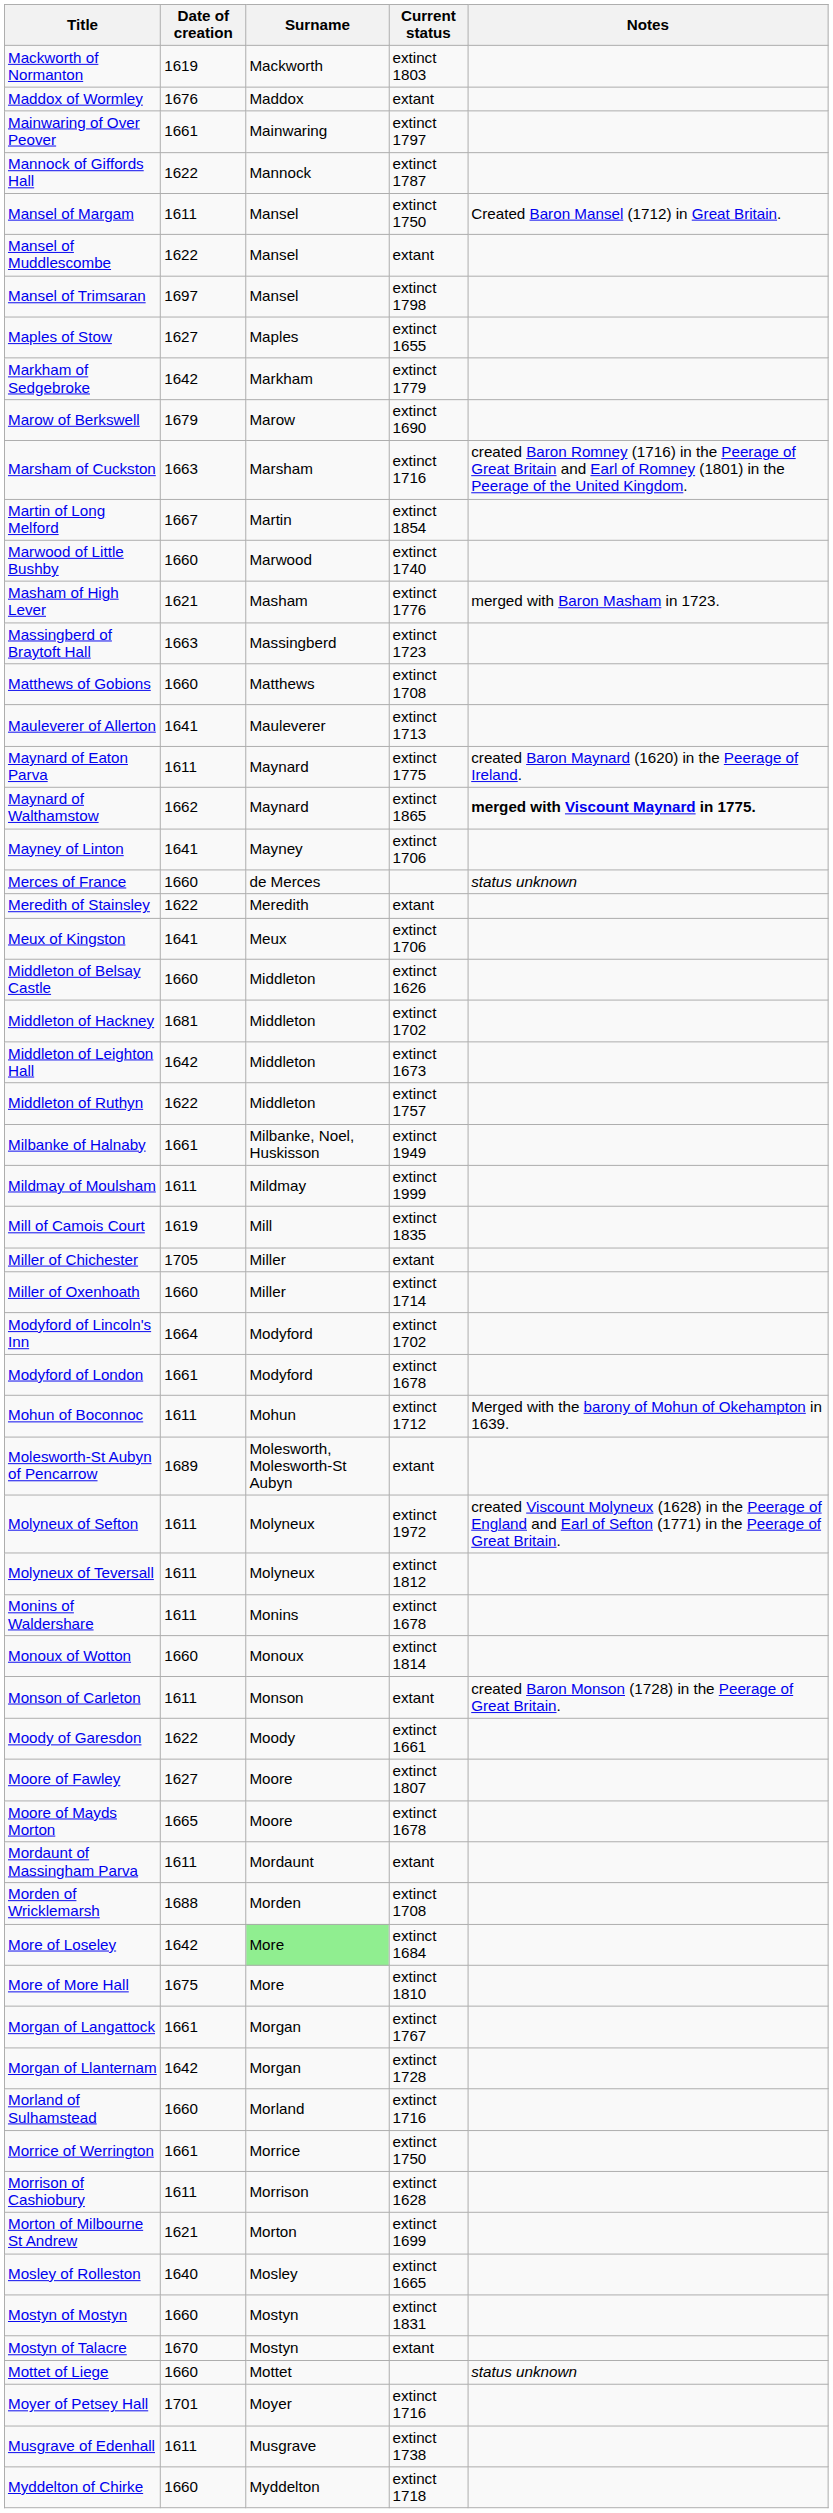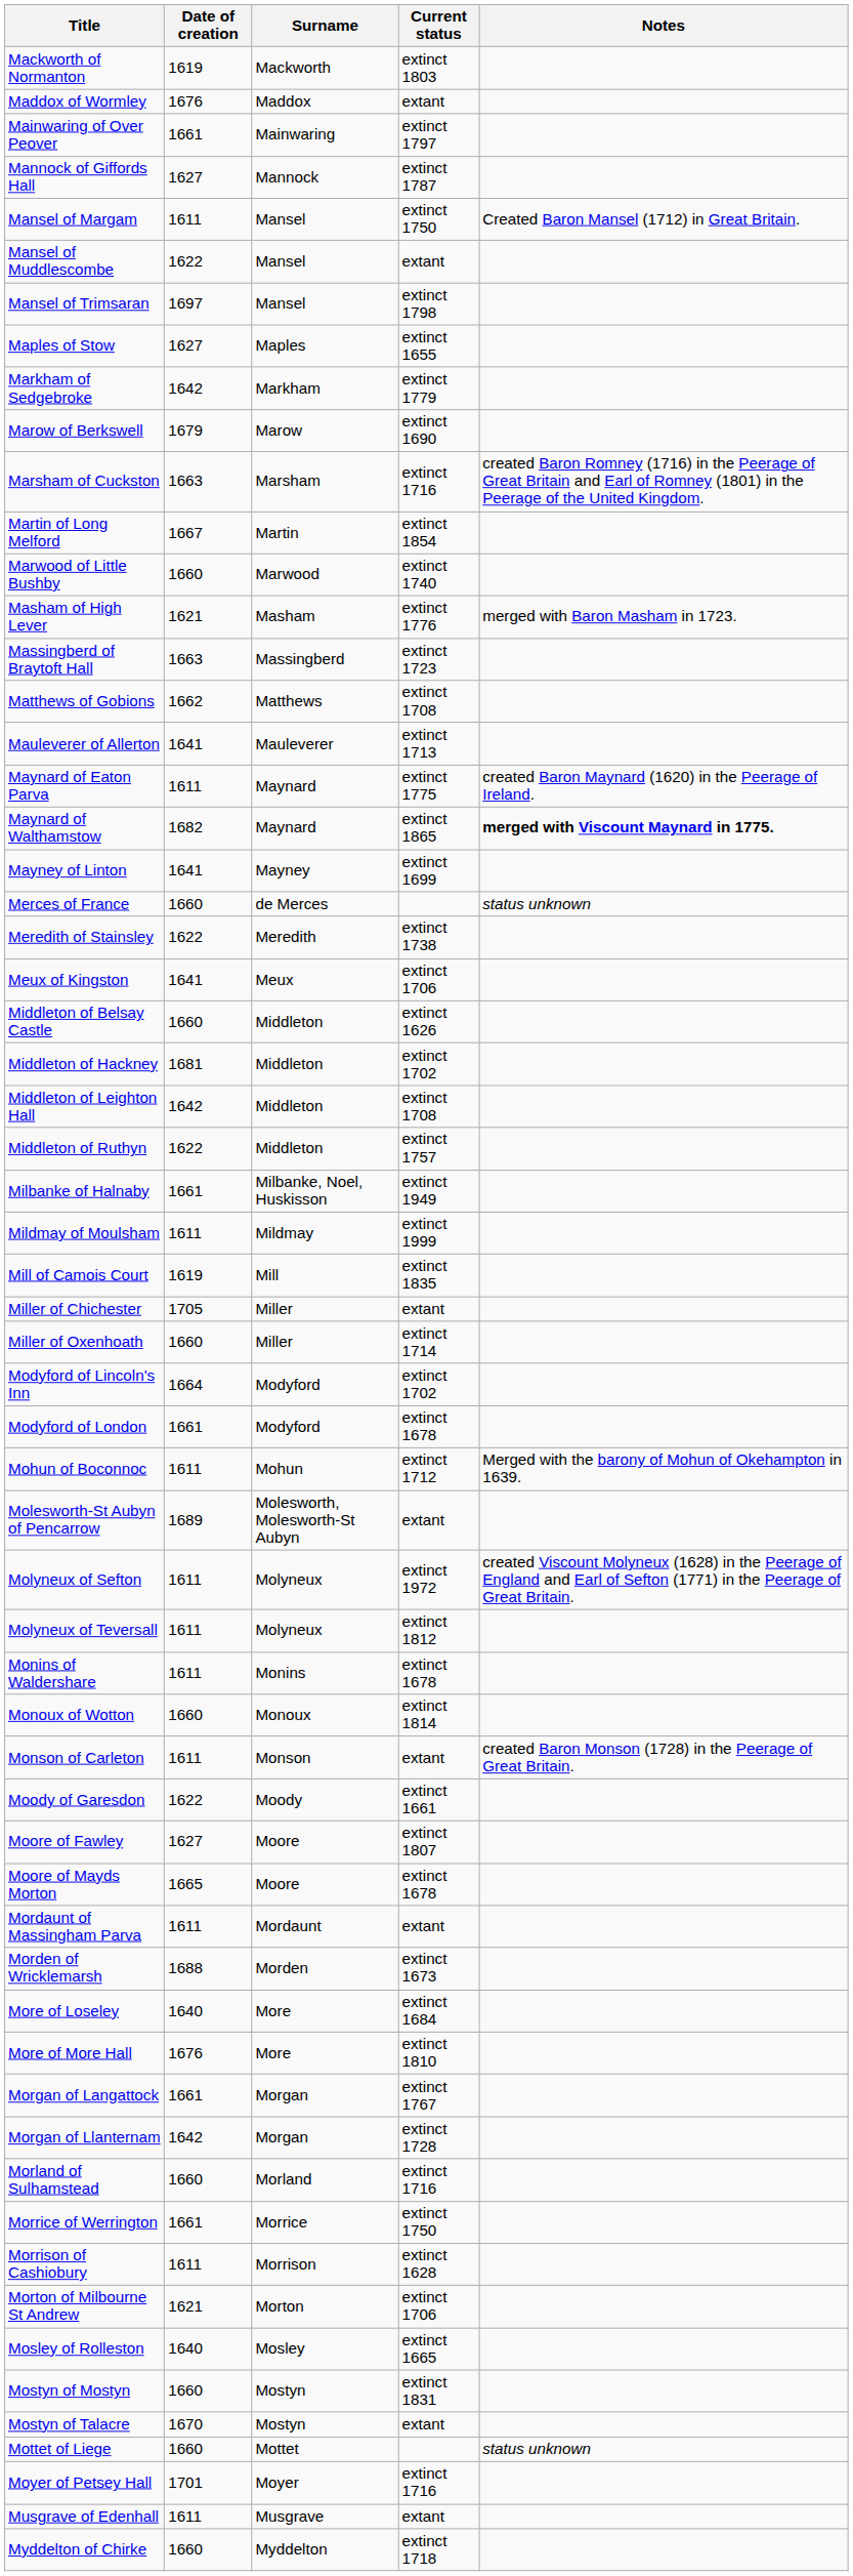Mannock of Giffords Hall | Date of creation: 1622 -> 1627
Matthews of Gobions | Date of creation: 1660 -> 1662
Maynard of Walthamstow | Date of creation: 1662 -> 1682
Mayney of Linton | Current status: extinct 1706 -> extinct 1699
Meredith of Stainsley | Current status: extant -> extinct 1738
Middleton of Leighton Hall | Current status: extinct 1673 -> extinct 1708
Morden of Wricklemarsh | Current status: extinct 1708 -> extinct 1673
More of Loseley | Date of creation: 1642 -> 1640
More of Loseley | Surname: lightgreen background -> no background
More of More Hall | Date of creation: 1675 -> 1676
Morton of Milbourne St Andrew | Current status: extinct 1699 -> extinct 1706
Musgrave of Edenhall | Current status: extinct 1738 -> extant
